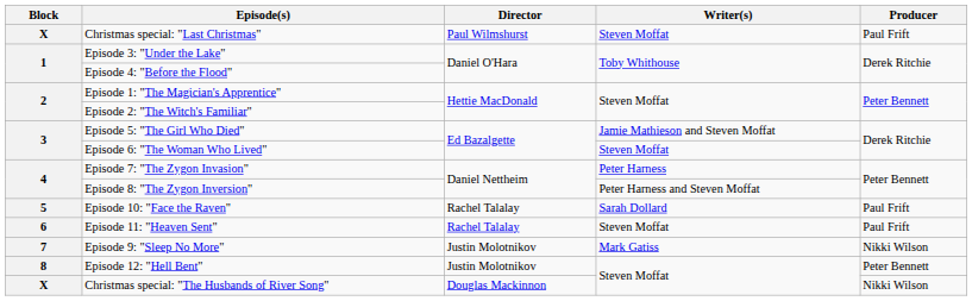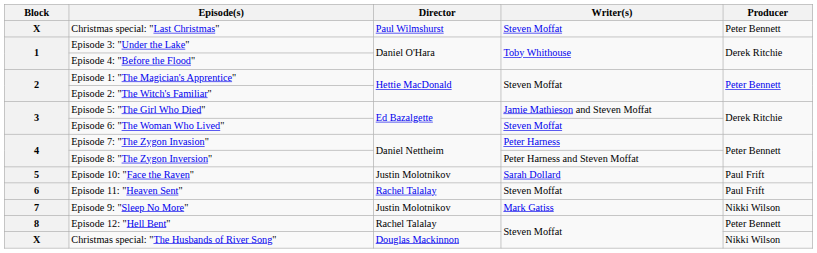Christmas special: "Last Christmas" | Producer: Paul Frift -> Peter Bennett
Episode 10: "Face the Raven" | Director: Rachel Talalay -> Justin Molotnikov
Episode 12: "Hell Bent" | Director: Justin Molotnikov -> Rachel Talalay
